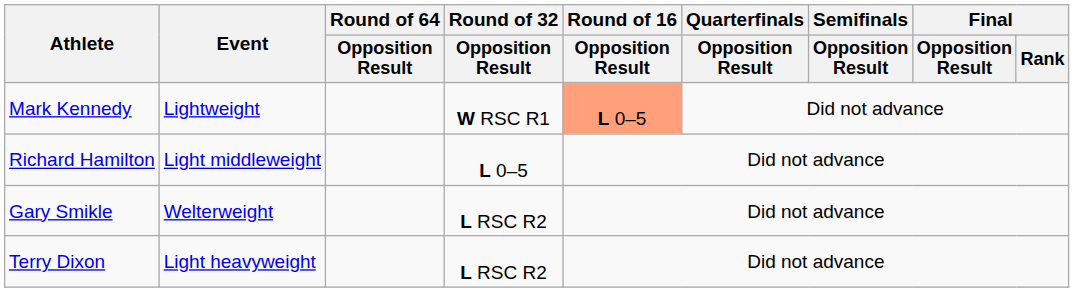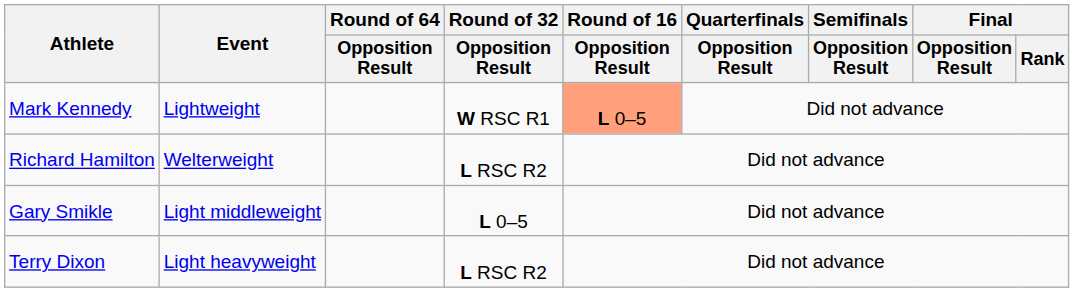Richard Hamilton | Event: Light middleweight -> Welterweight
Richard Hamilton | Round of 32 / Opposition Result: L 0–5 -> L RSC R2
Gary Smikle | Event: Welterweight -> Light middleweight
Gary Smikle | Round of 32 / Opposition Result: L RSC R2 -> L 0–5
